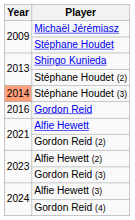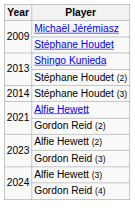Stéphane Houdet (3) | Year: lightsalmon background -> no background
- row: 2016 | Gordon Reid
